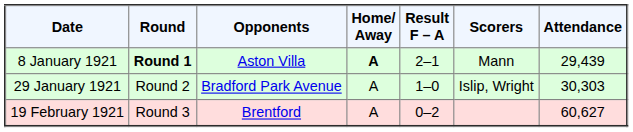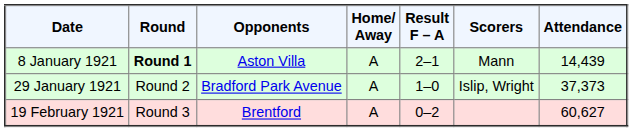8 January 1921 | Home/ Away: bold -> normal
8 January 1921 | Attendance: 29,439 -> 14,439
29 January 1921 | Attendance: 30,303 -> 37,373
